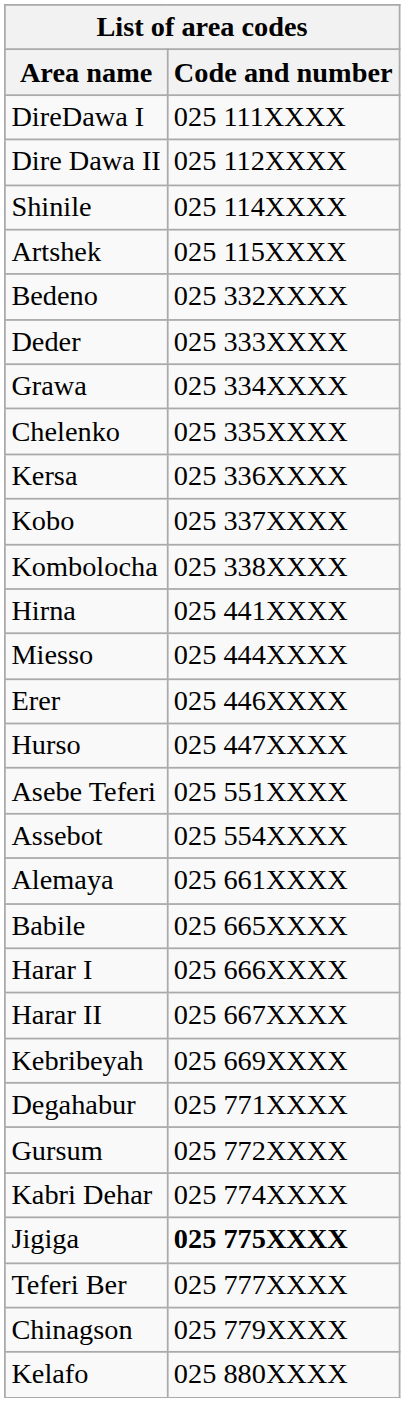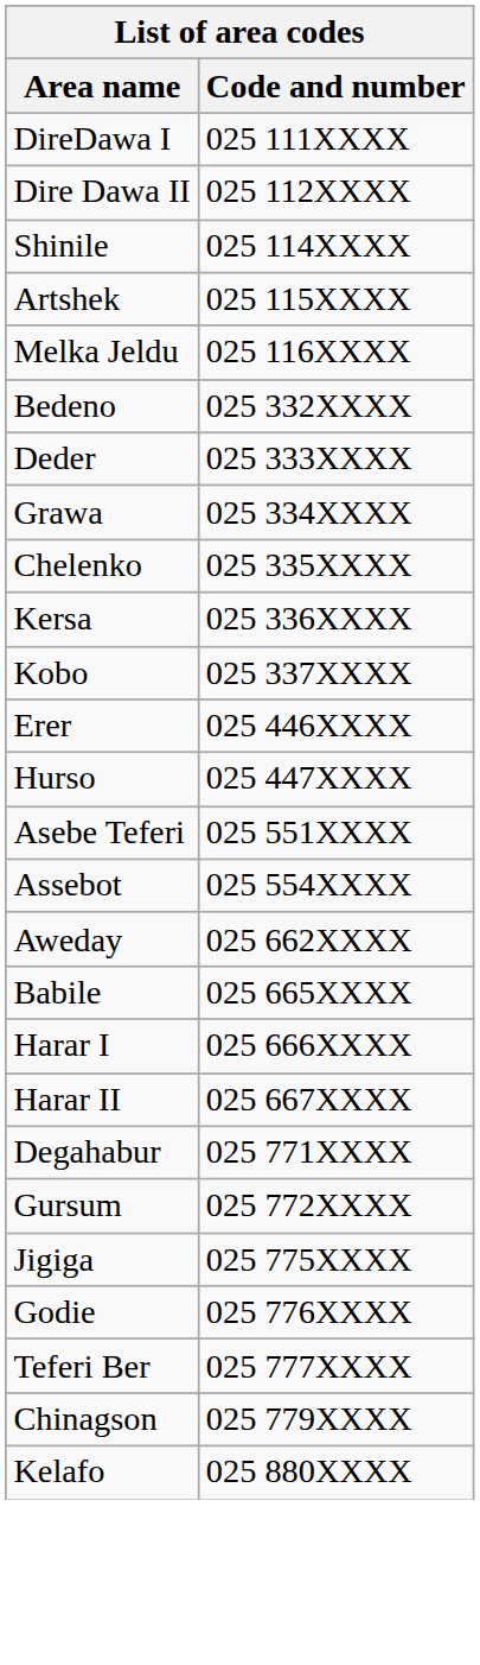+ row: Melka Jeldu | 025 116XXXX
- row: Kombolocha | 025 338XXXX
- row: Hirna | 025 441XXXX
- row: Miesso | 025 444XXXX
- row: Alemaya | 025 661XXXX
+ row: Aweday | 025 662XXXX
- row: Kebribeyah | 025 669XXXX
- row: Kabri Dehar | 025 774XXXX
Jigiga | Code and number: bold -> normal
+ row: Godie | 025 776XXXX
